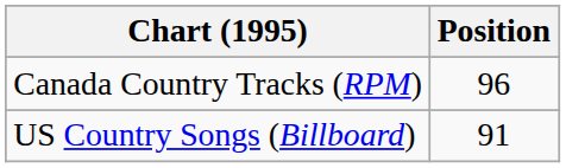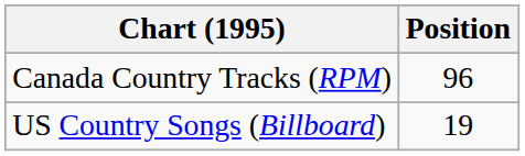US Country Songs (Billboard) | Position: 91 -> 19
